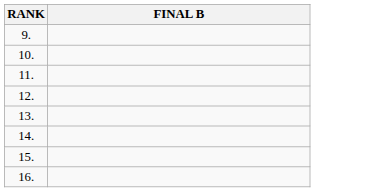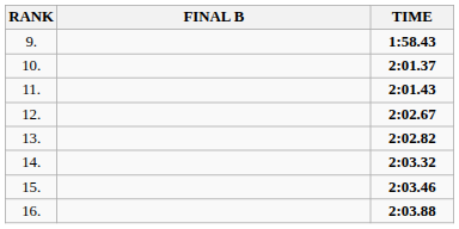+ column: TIME | 1:58.43 | 2:01.37 | 2:01.43 | 2:02.67 | 2:02.82 | 2:03.32 | 2:03.46 | 2:03.88
